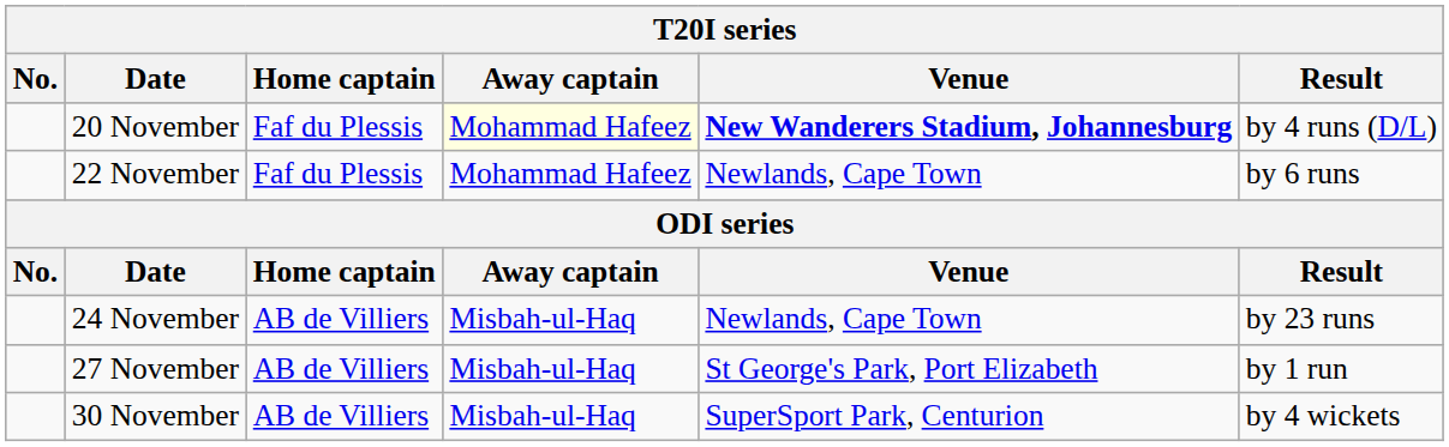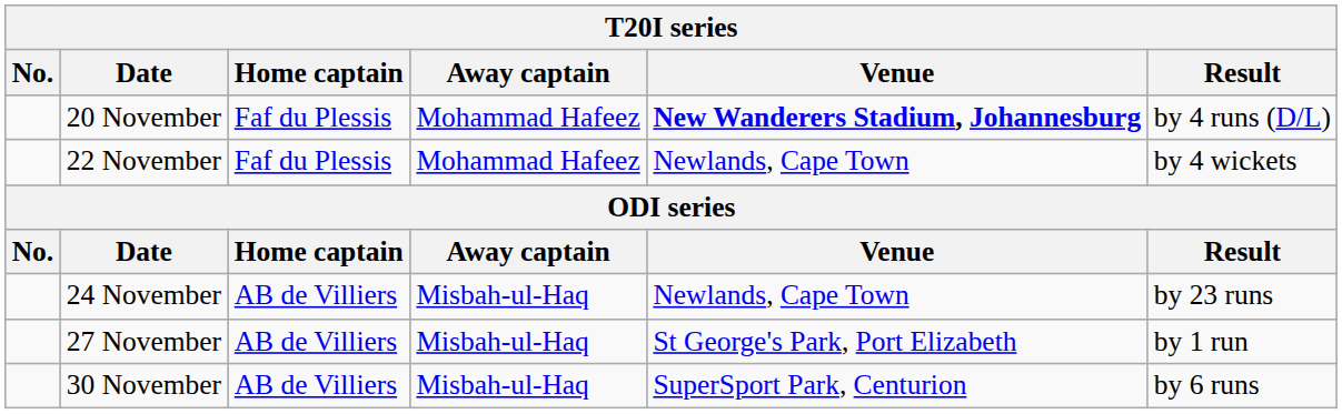20 November | Away captain: lightyellow background -> no background
22 November | Result: by 6 runs -> by 4 wickets
30 November | Result: by 4 wickets -> by 6 runs
